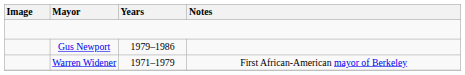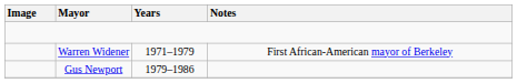rows swapped: Warren Widener <-> Gus Newport
